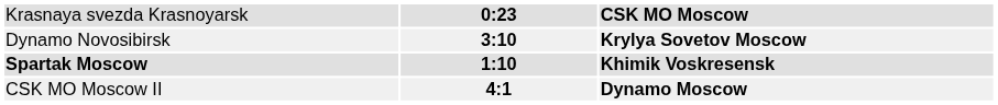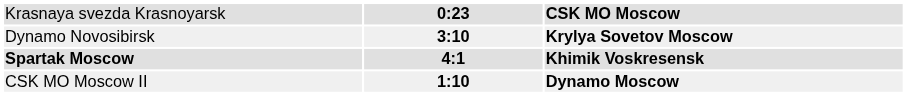Spartak Moscow | column 2: 1:10 -> 4:1
CSK MO Moscow II | column 2: 4:1 -> 1:10
